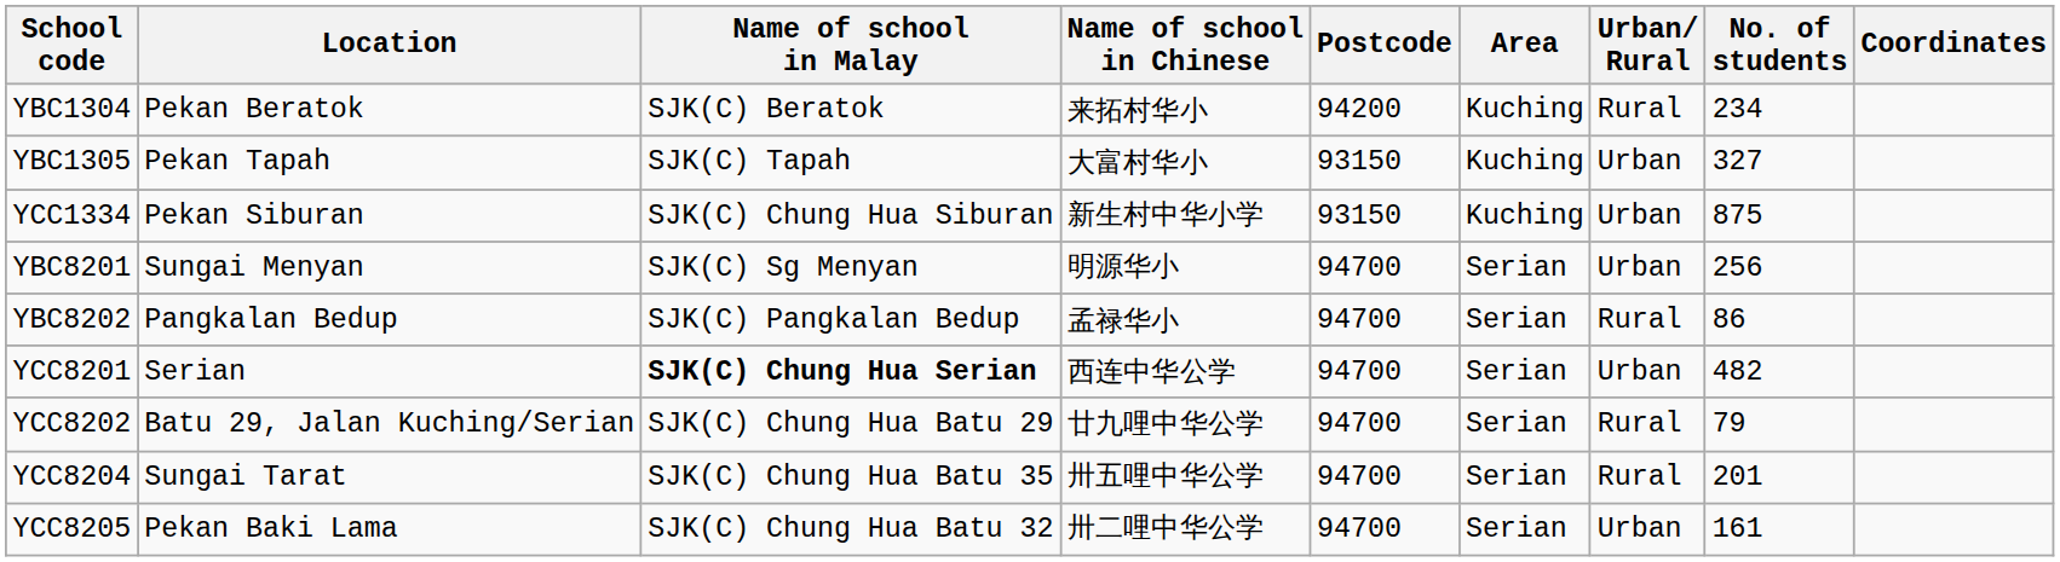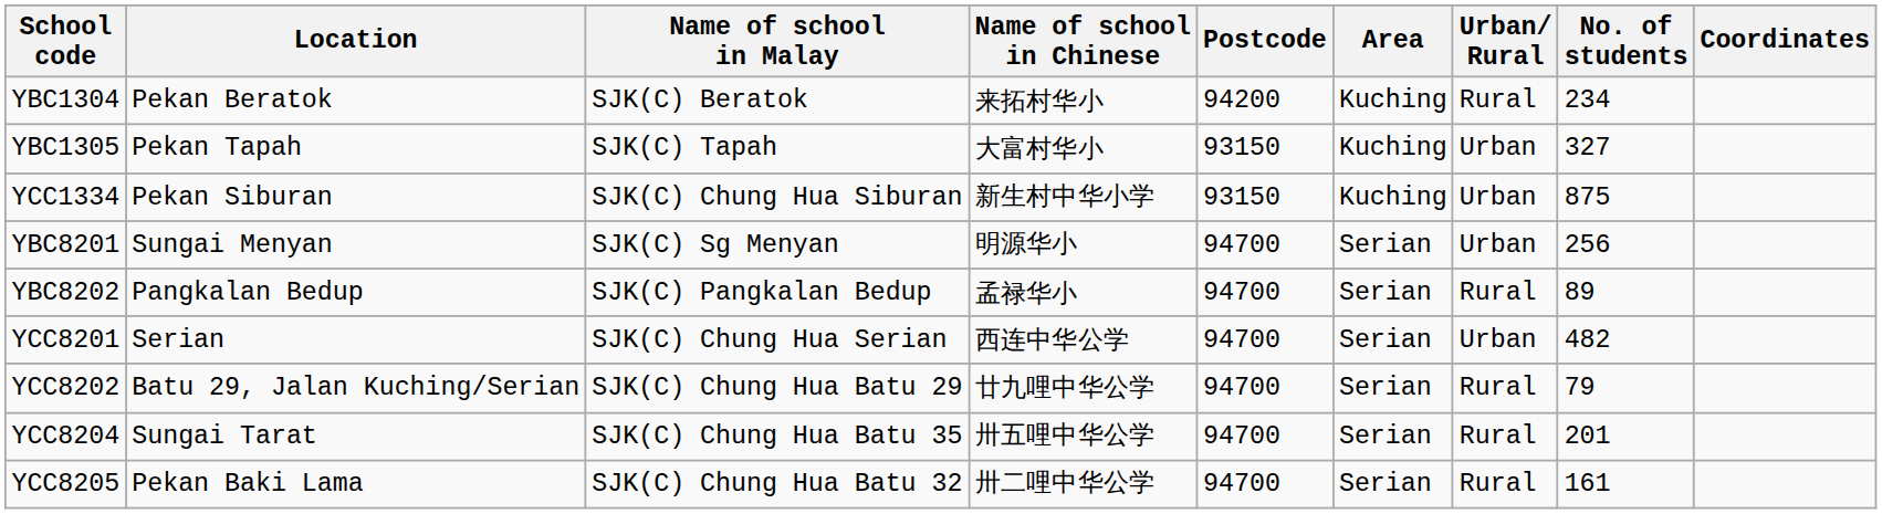YBC8202 | No. of students: 86 -> 89
YCC8201 | Name of school in Malay: bold -> normal
YCC8205 | Urban/ Rural: Urban -> Rural
